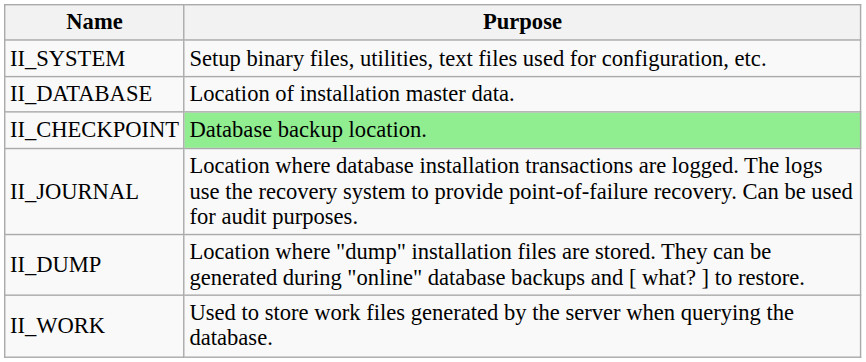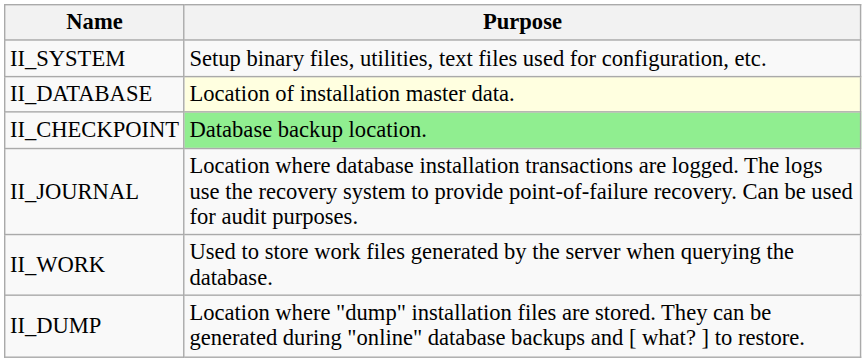II_DATABASE | Purpose: no background -> lightyellow background
rows swapped: II_DUMP <-> II_WORK
